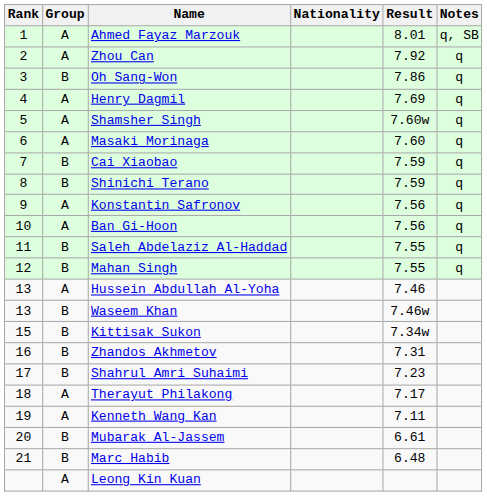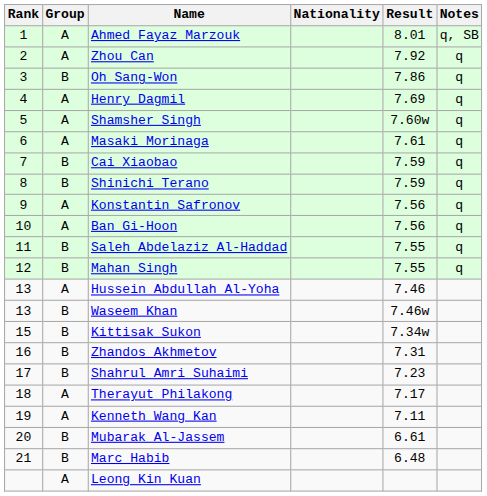Masaki Morinaga | Result: 7.60 -> 7.61
